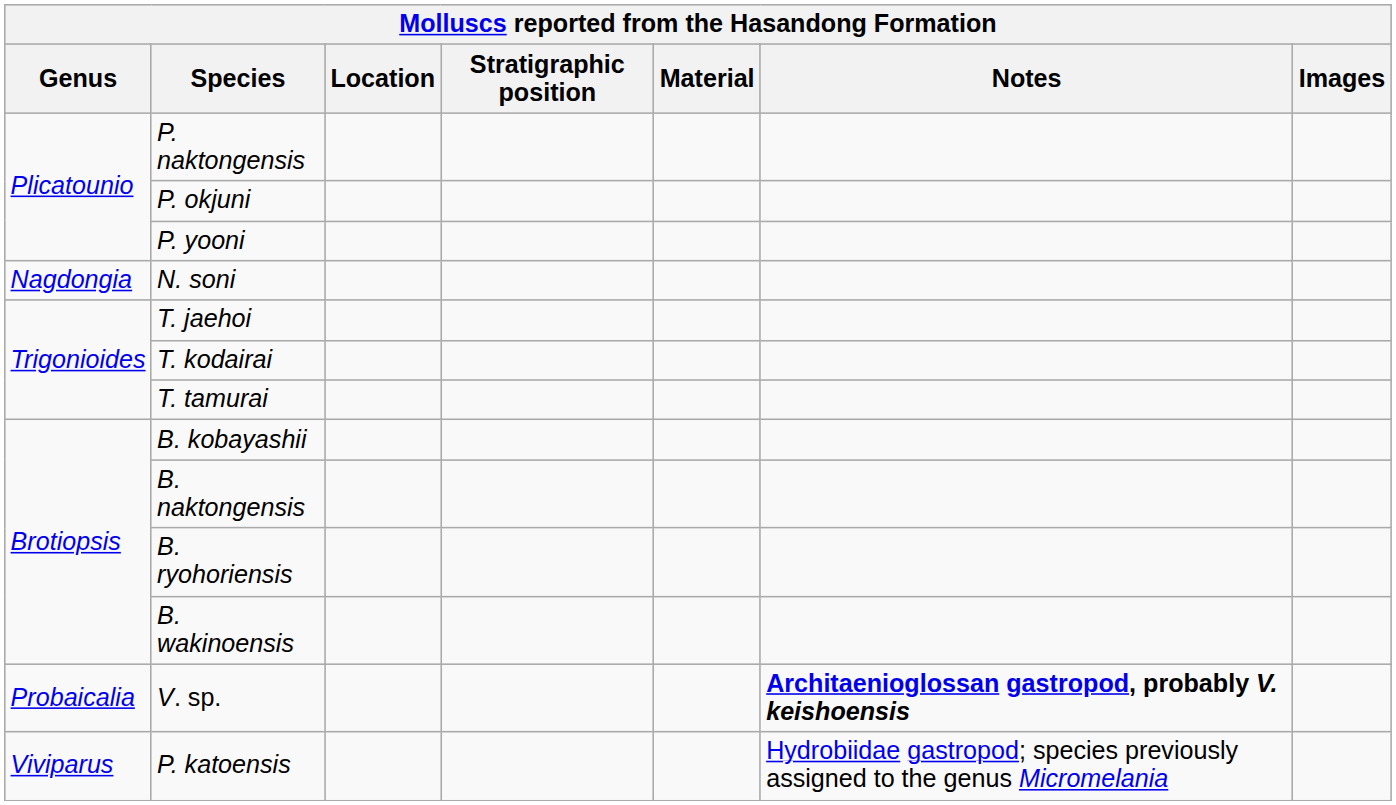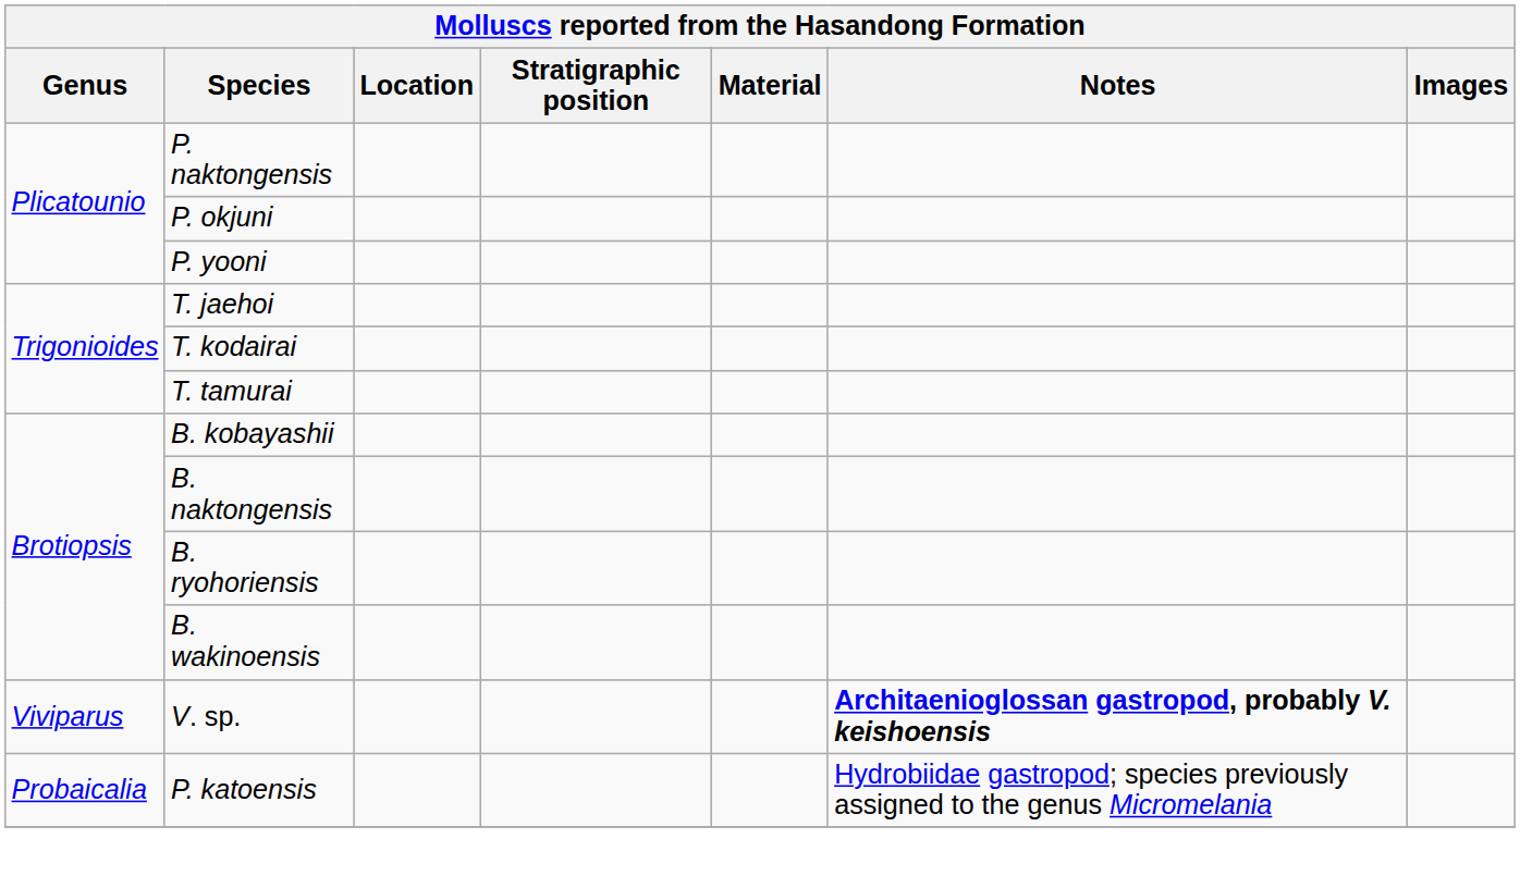- row: Nagdongia | N. soni
V. sp. | Genus: Probaicalia -> Viviparus
P. katoensis | Genus: Viviparus -> Probaicalia
